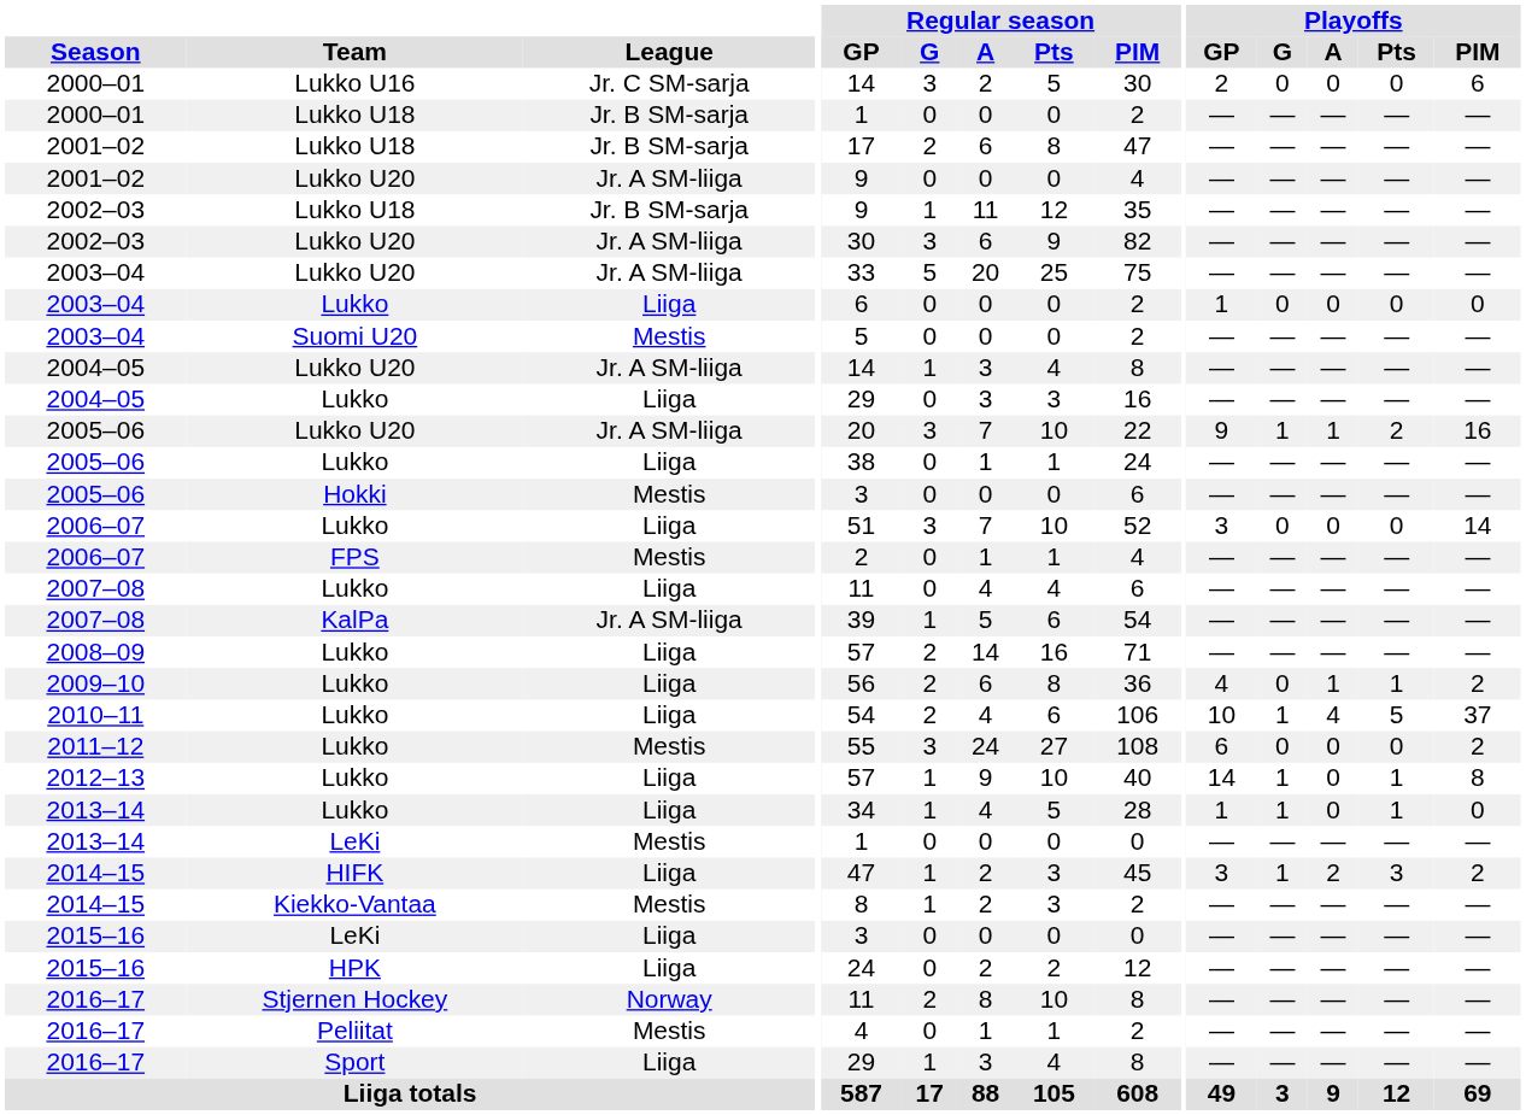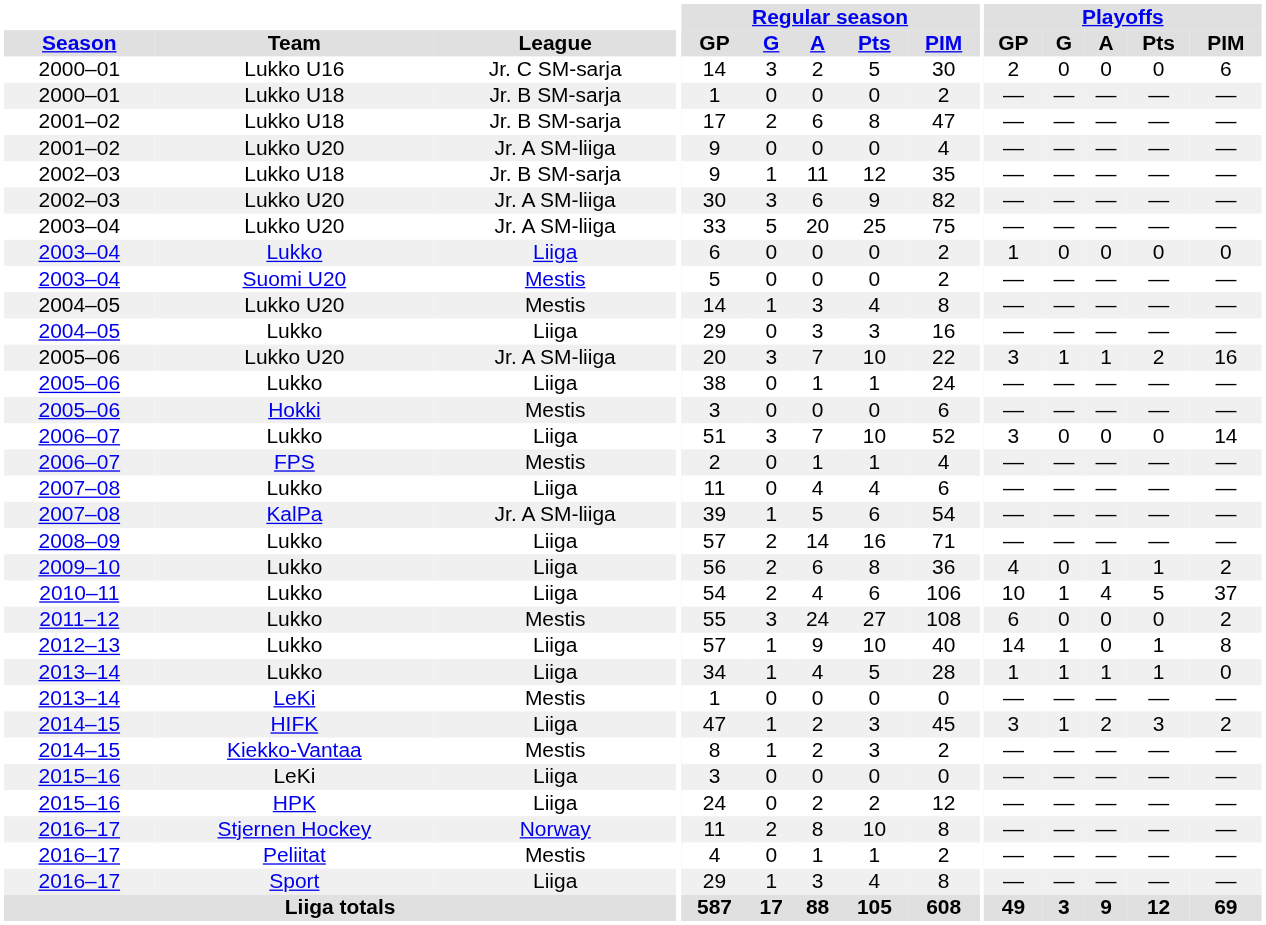2004–05 / Lukko U20 | League: Jr. A SM-liiga -> Mestis
2005–06 / Lukko U20 | Playoffs / GP: 9 -> 3
2013–14 / Lukko | Playoffs / A: 0 -> 1
